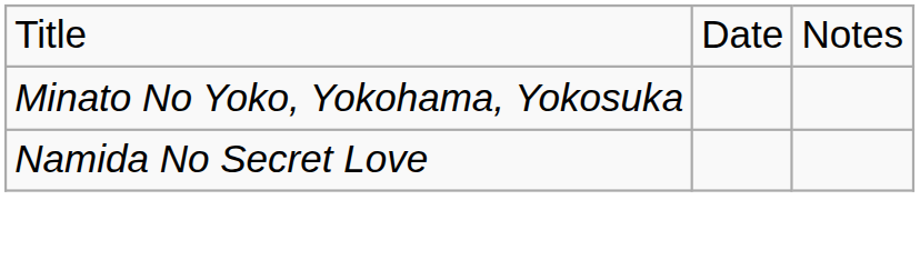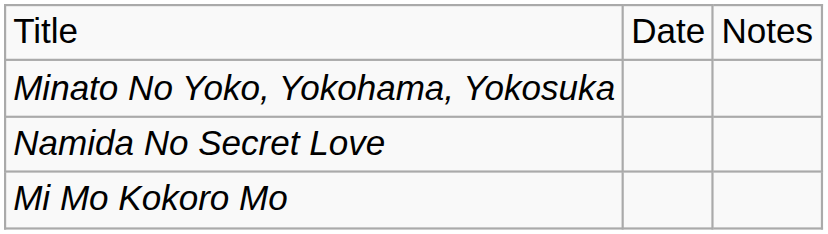+ row: Mi Mo Kokoro Mo
